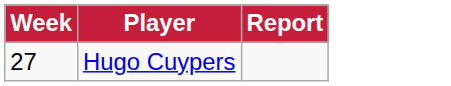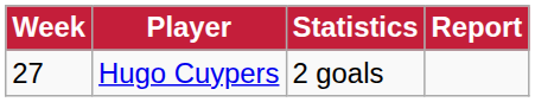+ column: Statistics | 2 goals
